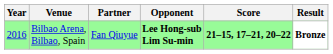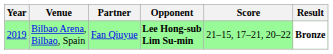Bilbao Arena, Bilbao, Spain | Year: 2016 -> 2019
Bilbao Arena, Bilbao, Spain | Score: bold -> normal
